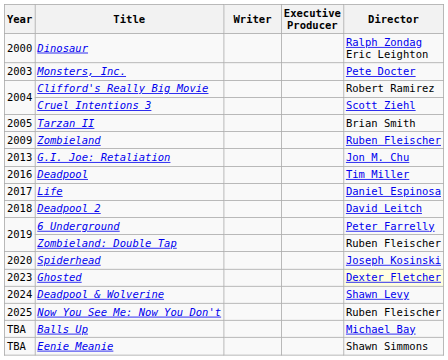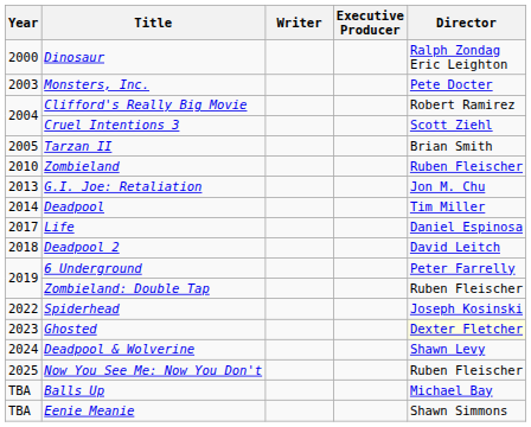Zombieland | Year: 2009 -> 2010
Deadpool | Year: 2016 -> 2014
Spiderhead | Year: 2020 -> 2022
